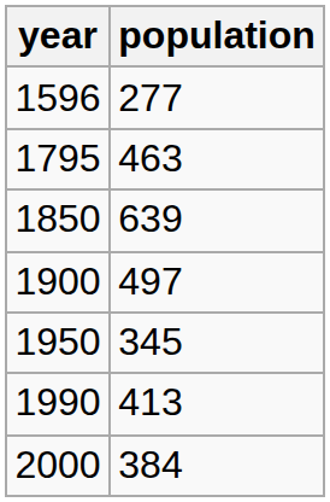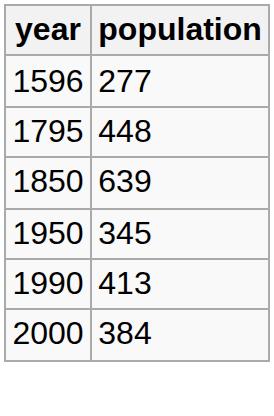1795 | population: 463 -> 448
- row: 1900 | 497
